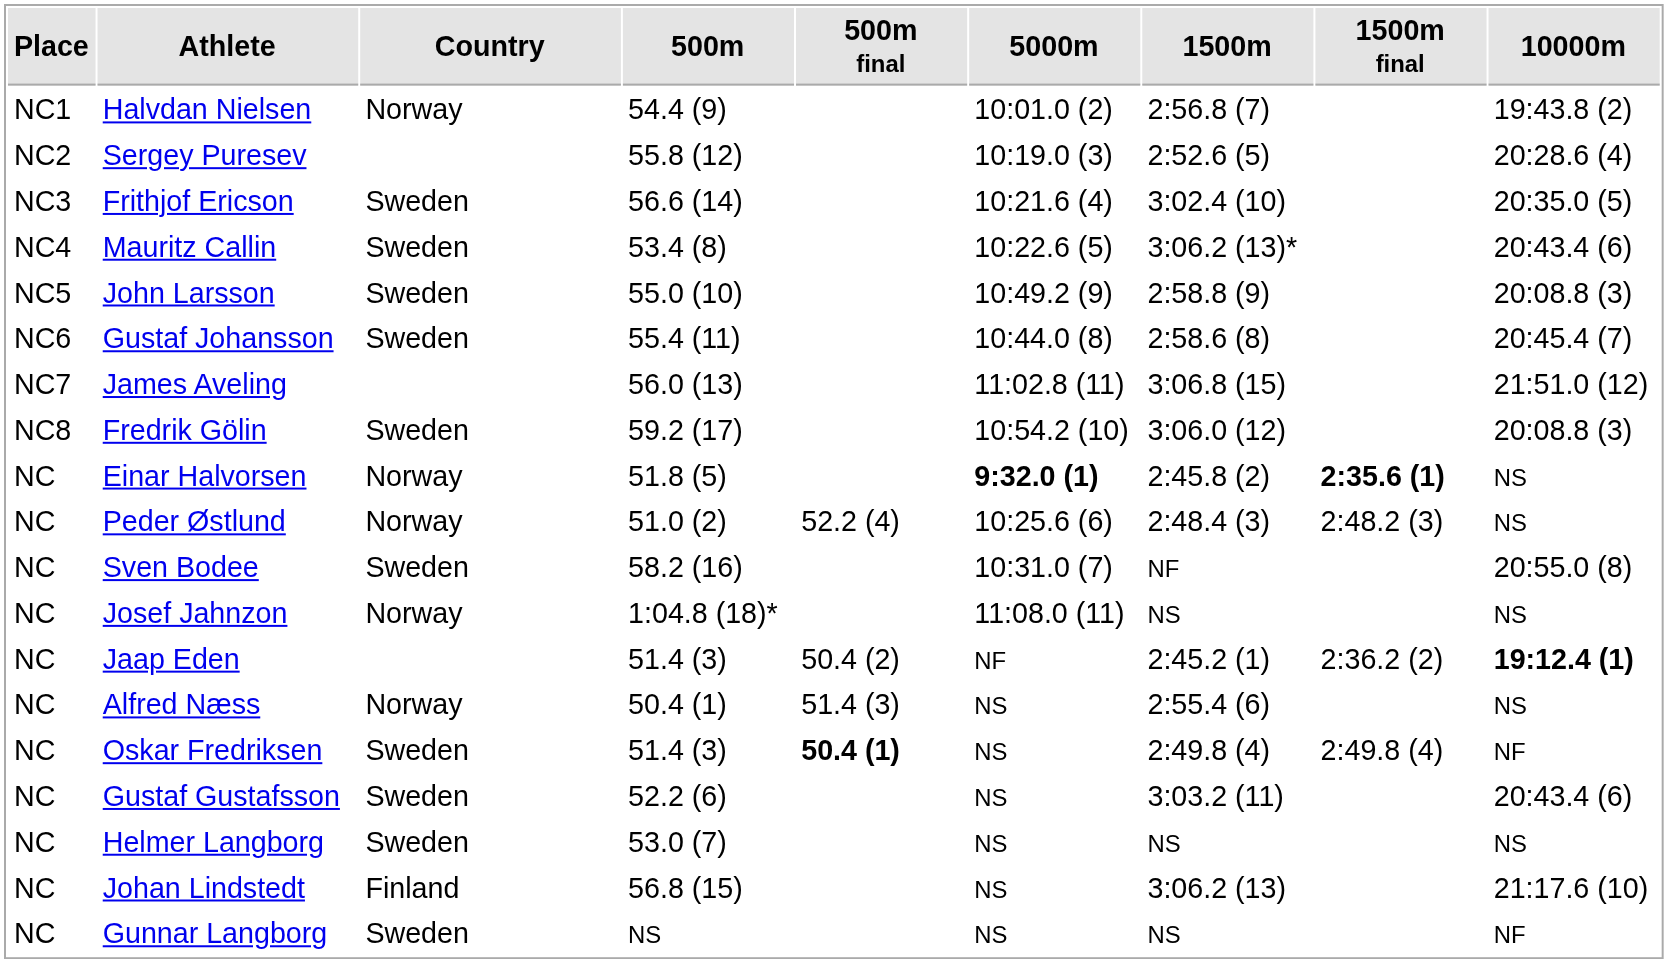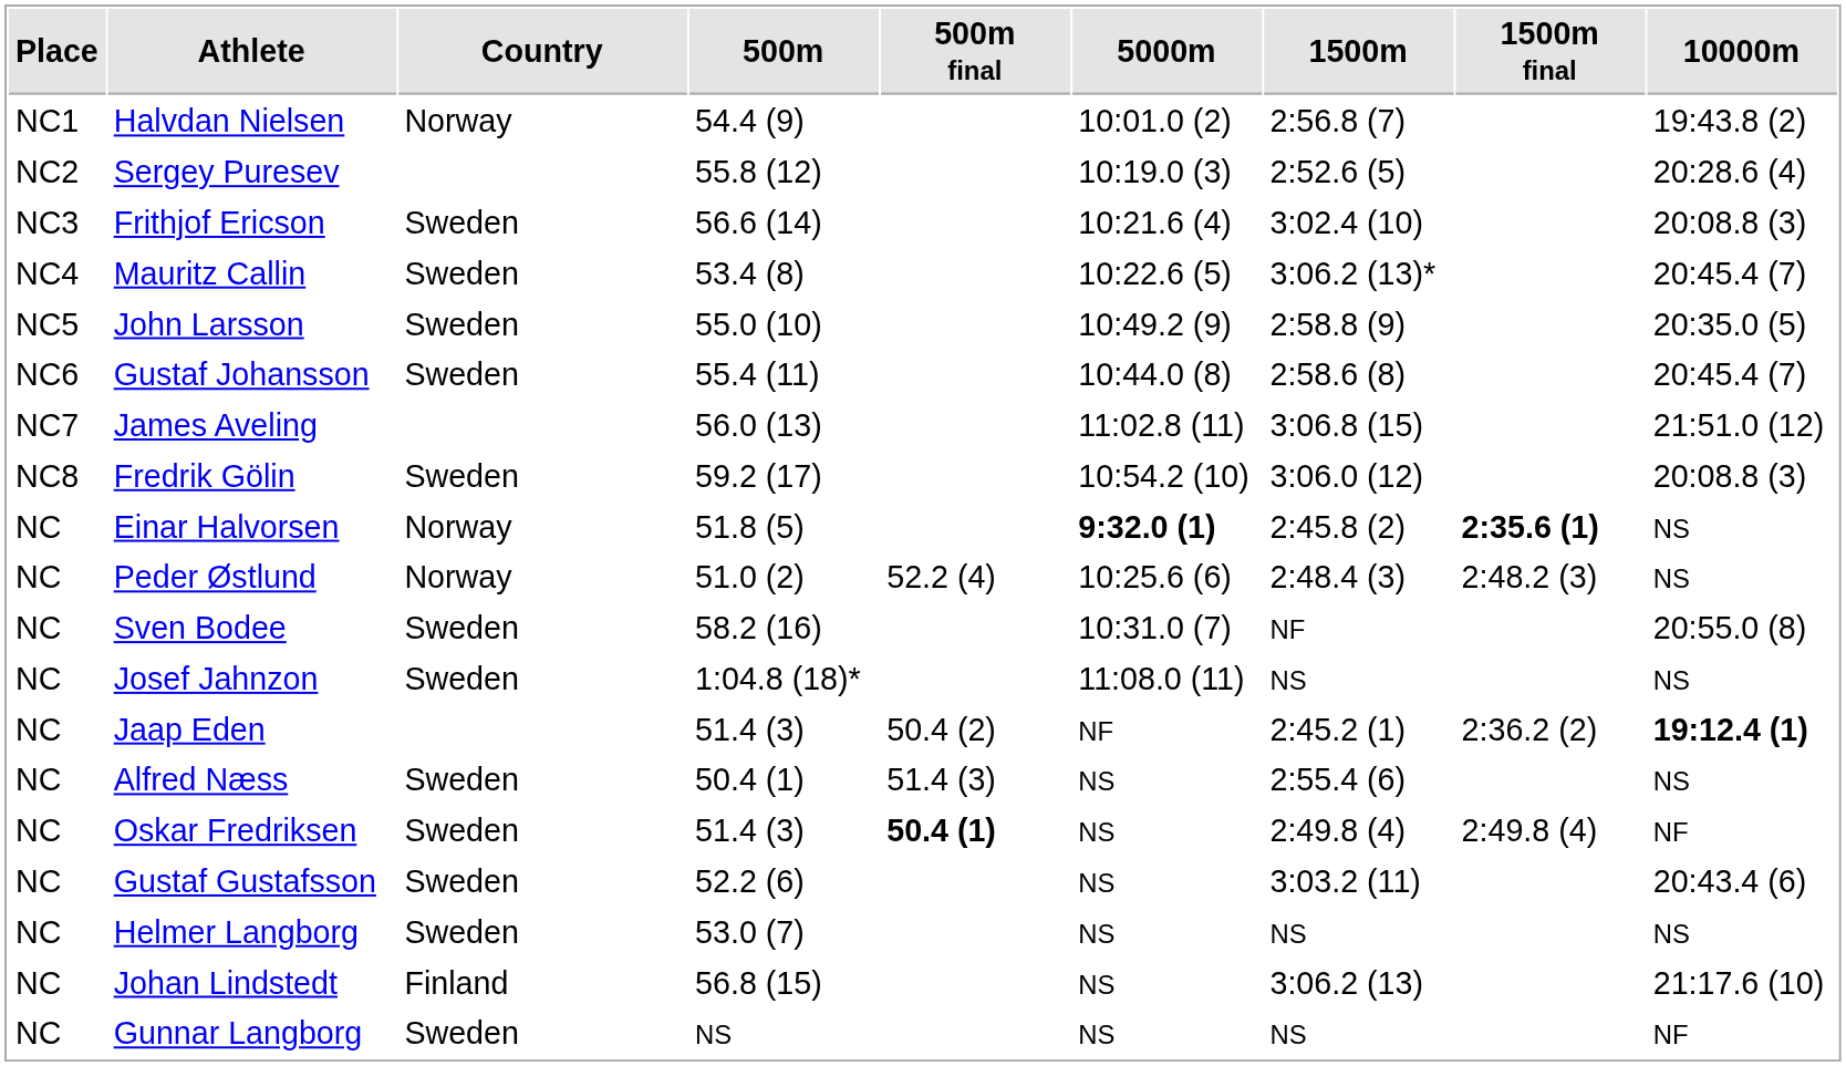Frithjof Ericson | 10000m: 20:35.0 (5) -> 20:08.8 (3)
Mauritz Callin | 10000m: 20:43.4 (6) -> 20:45.4 (7)
John Larsson | 10000m: 20:08.8 (3) -> 20:35.0 (5)
Josef Jahnzon | Country: Norway -> Sweden
Alfred Næss | Country: Norway -> Sweden
